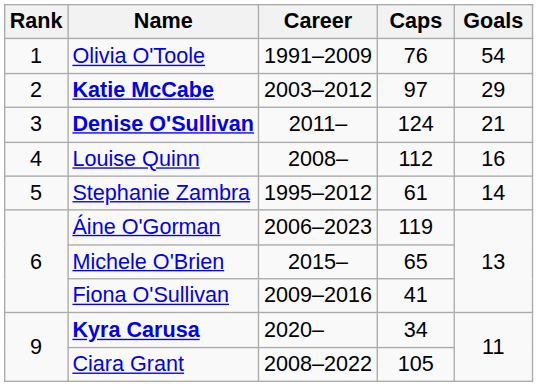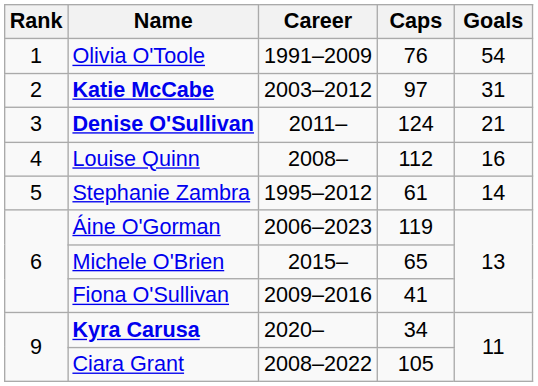Katie McCabe | Goals: 29 -> 31
